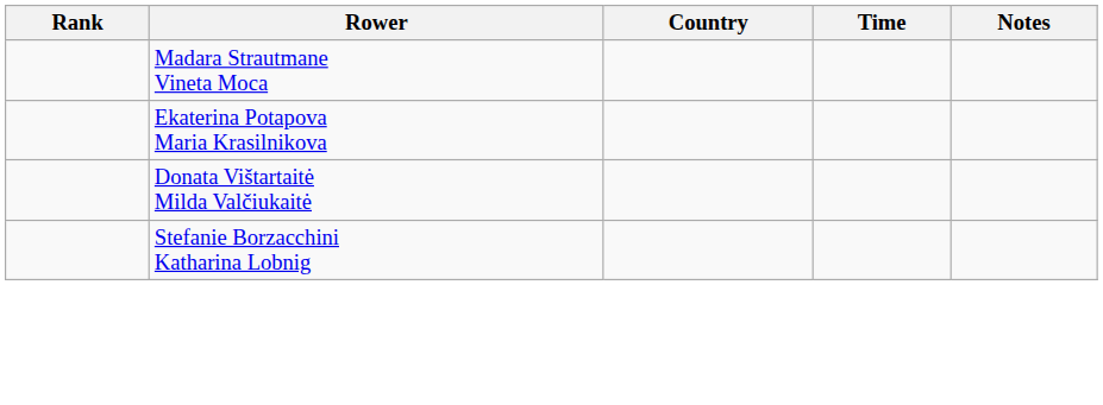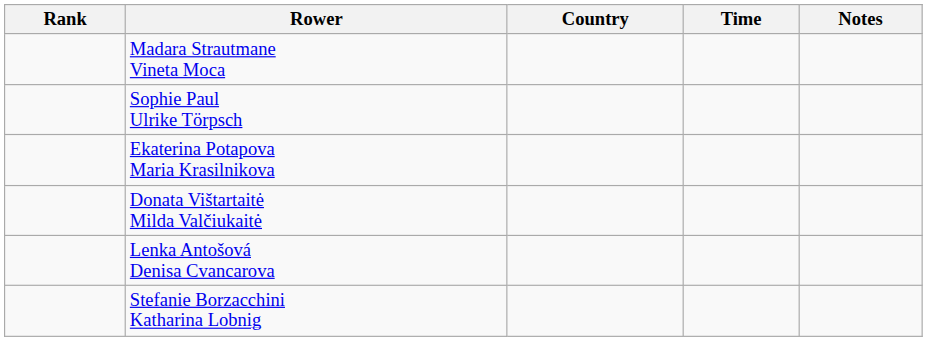+ row: Sophie Paul Ulrike Törpsch
+ row: Lenka Antošová Denisa Cvancarova
